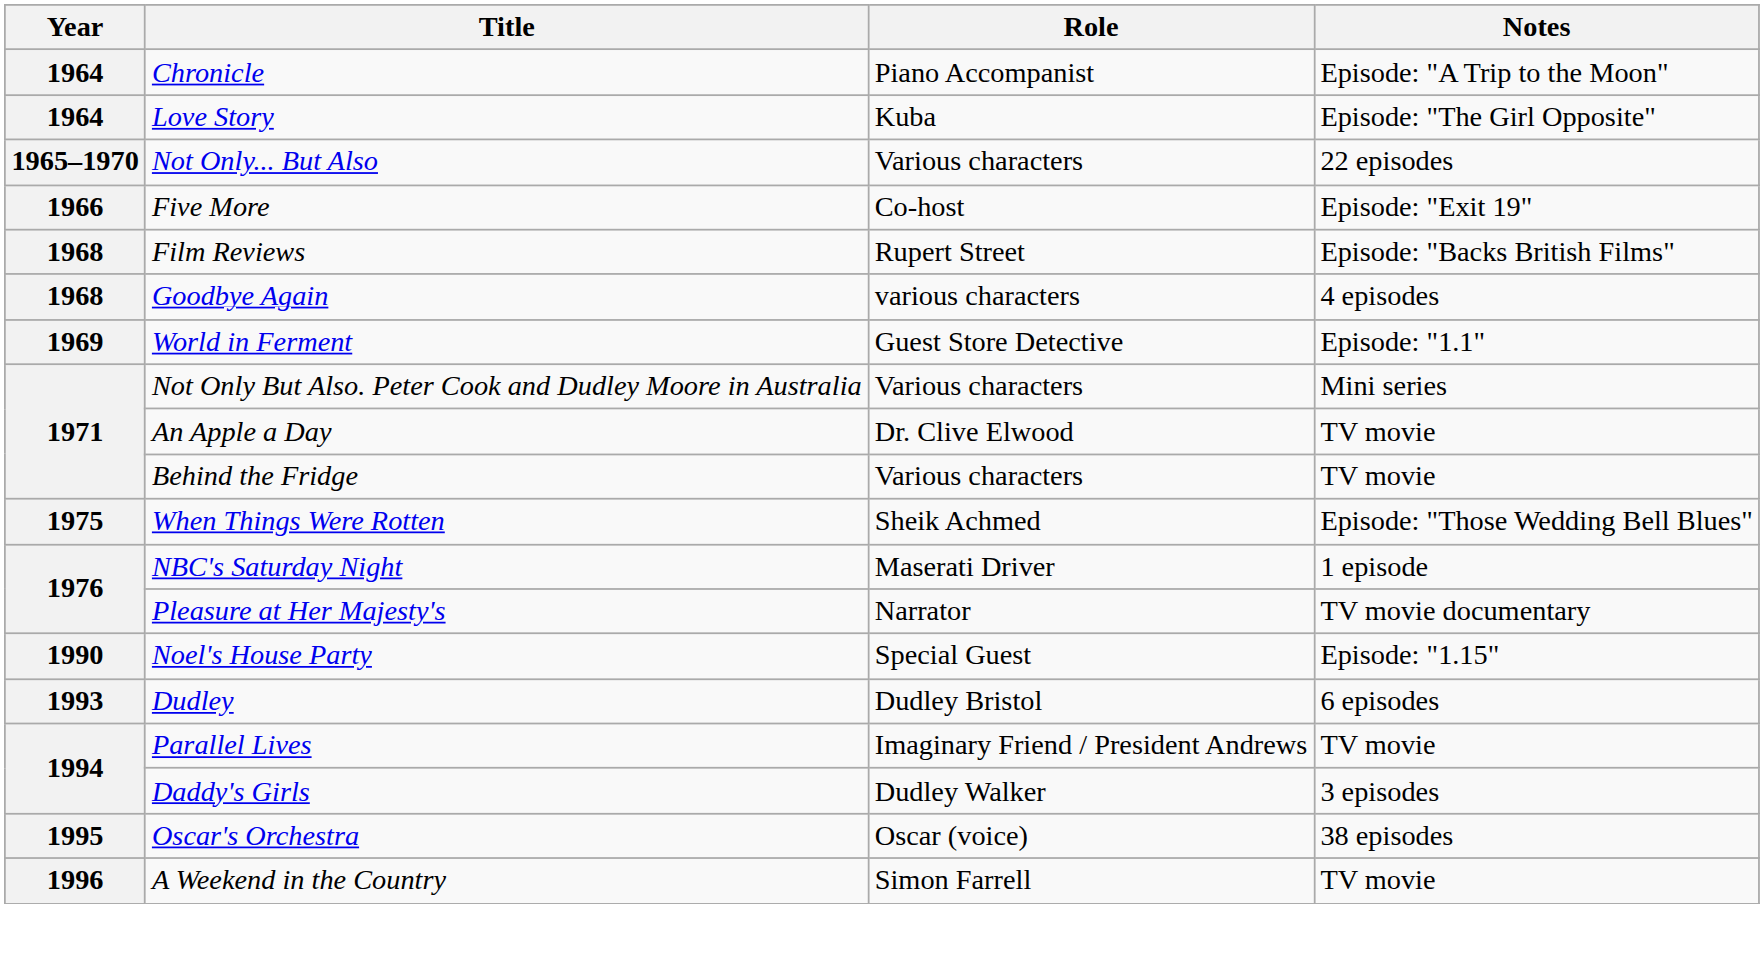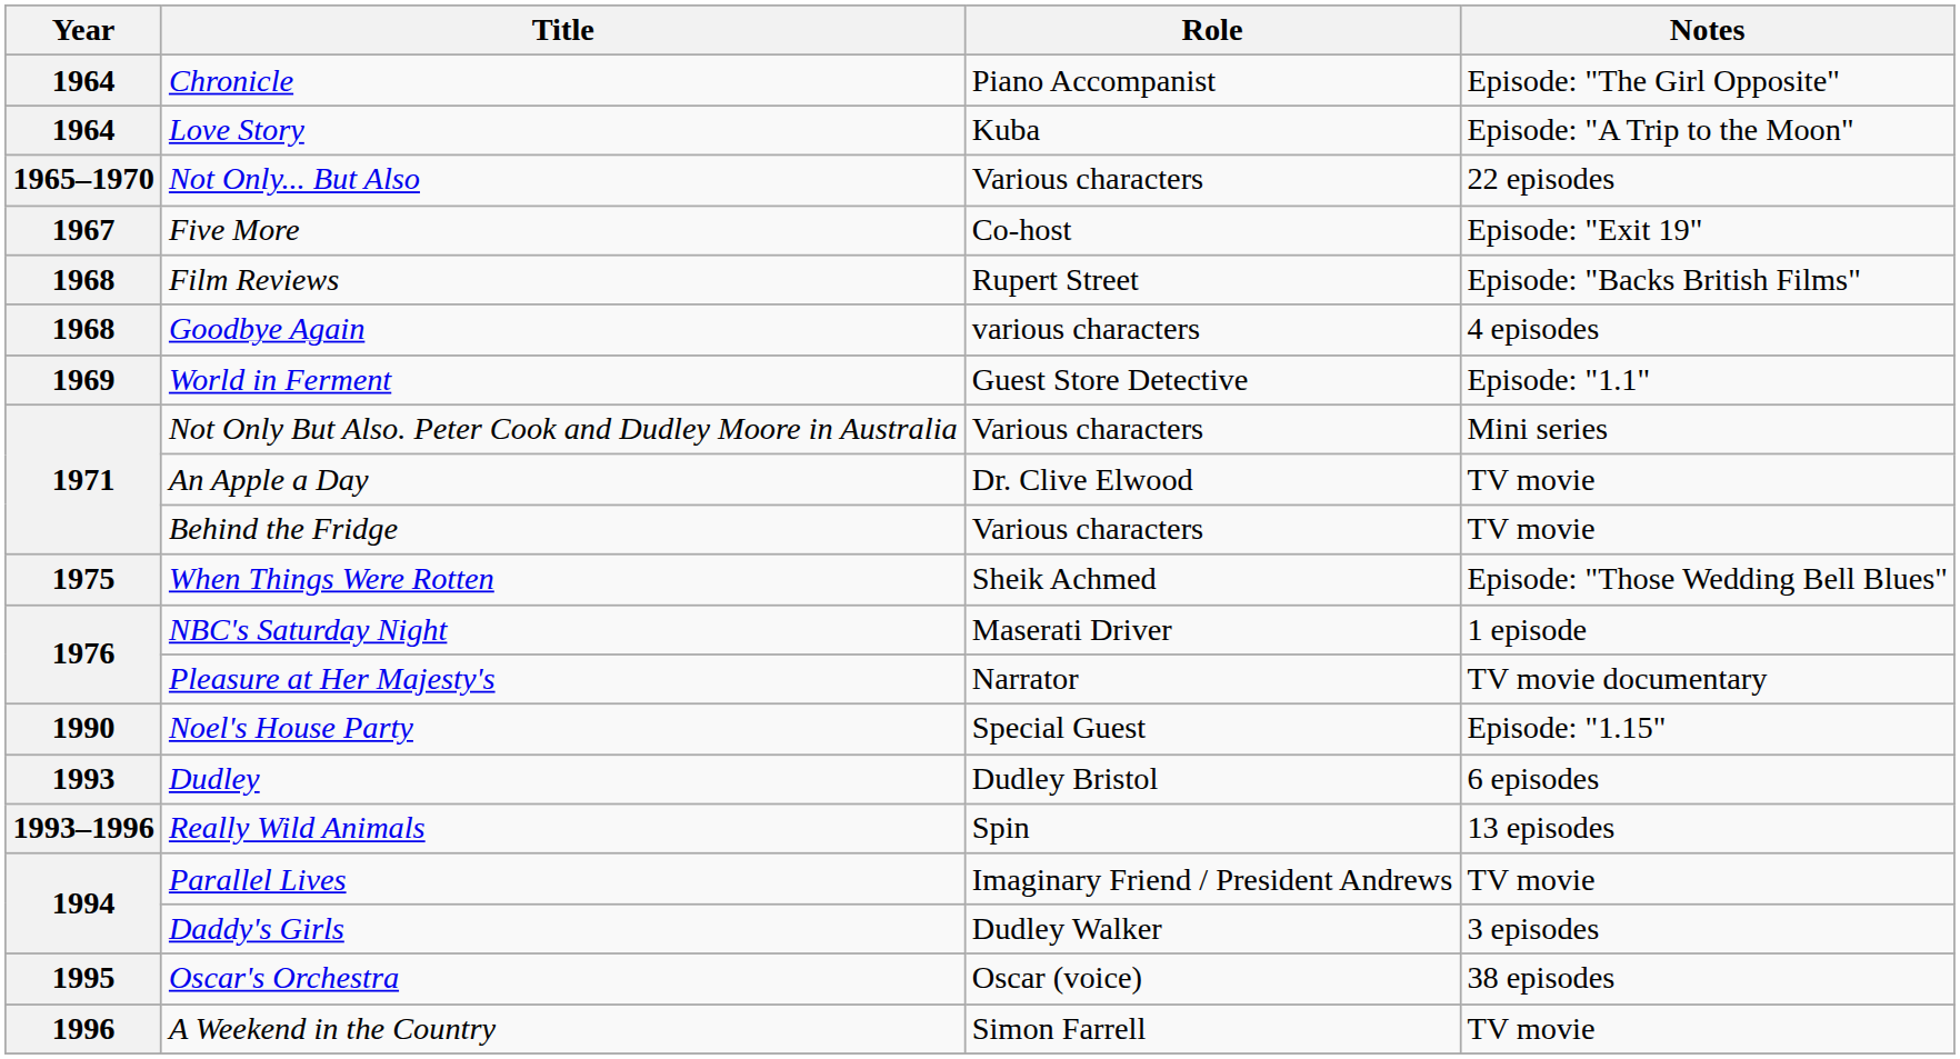Chronicle | Notes: Episode: "A Trip to the Moon" -> Episode: "The Girl Opposite"
Love Story | Notes: Episode: "The Girl Opposite" -> Episode: "A Trip to the Moon"
Five More | Year: 1966 -> 1967
+ row: 1993–1996 | Really Wild Animals | Spin | 13 episodes
